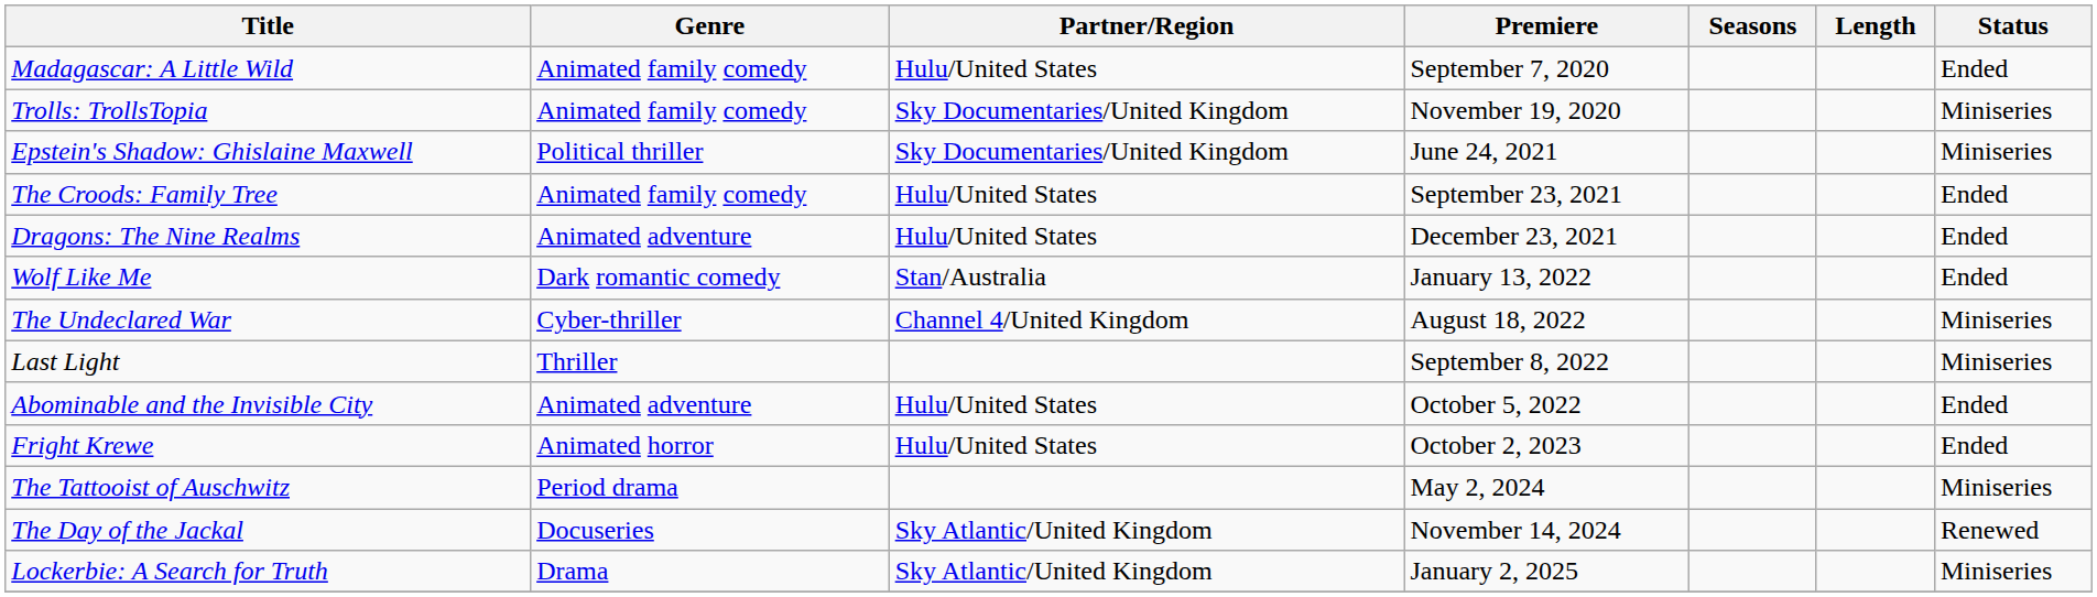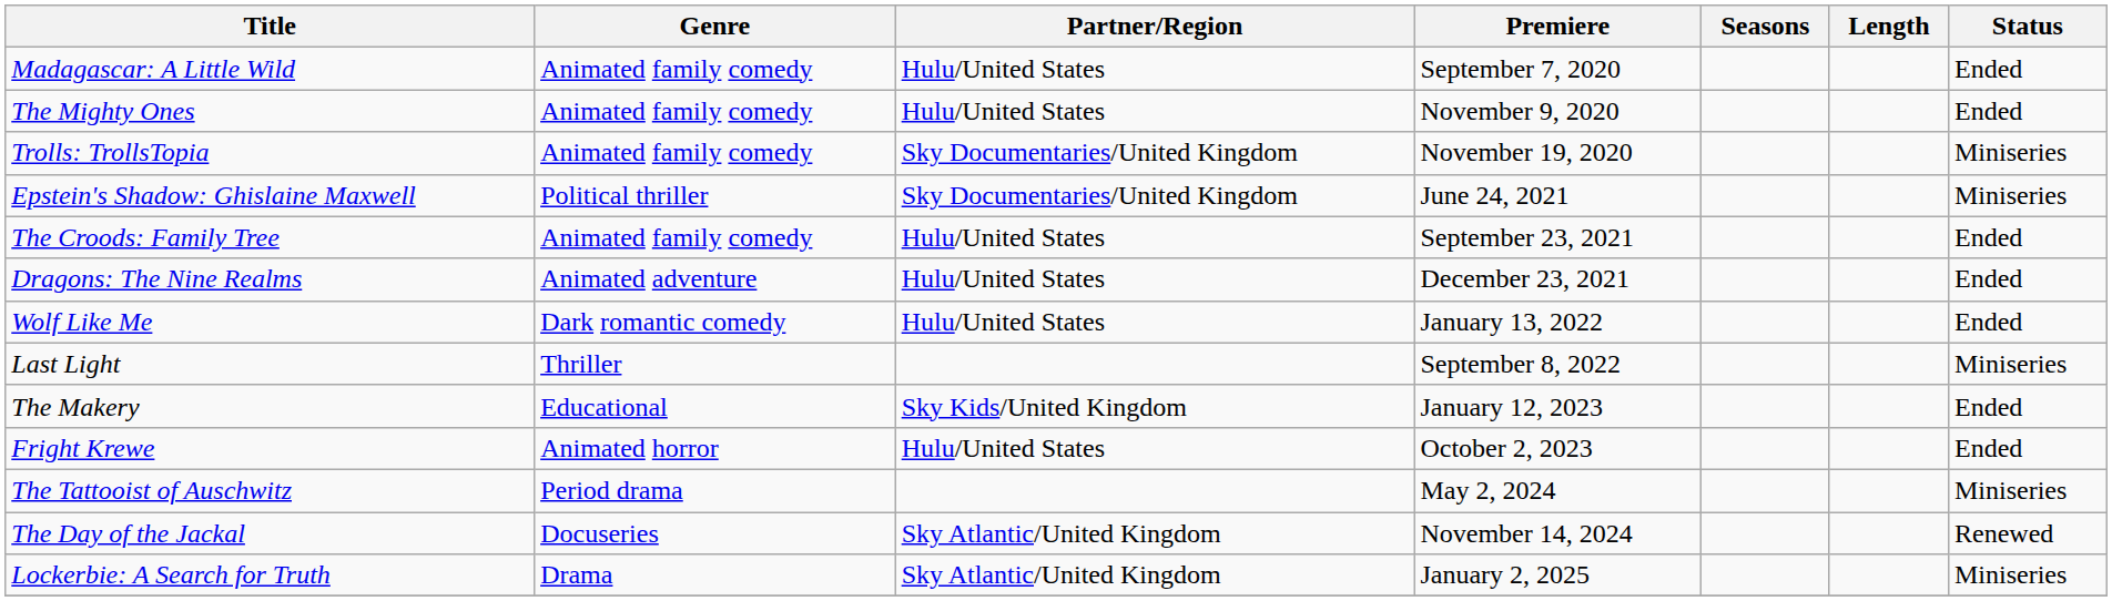+ row: The Mighty Ones | Animated family comedy | Hulu/United States | November 9, 2020 | Ended
Wolf Like Me | Partner/Region: Stan/Australia -> Hulu/United States
- row: The Undeclared War | Cyber-thriller | Channel 4/United Kingdom | August 18, 2022 | Miniseries
- row: Abominable and the Invisible City | Animated adventure | Hulu/United States | October 5, 2022 | Ended
+ row: The Makery | Educational | Sky Kids/United Kingdom | January 12, 2023 | Ended
